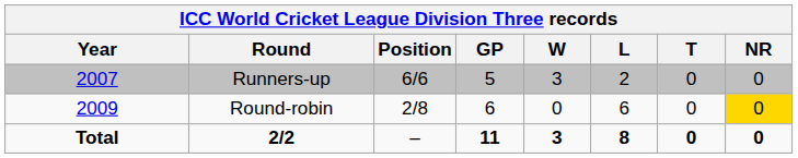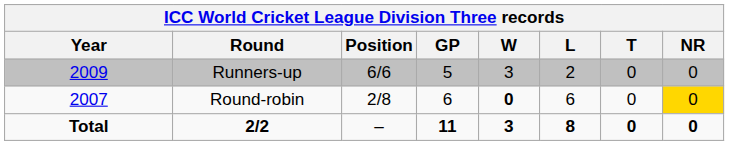Runners-up | Year: 2007 -> 2009
Round-robin | Year: 2009 -> 2007
Round-robin | W: normal -> bold
